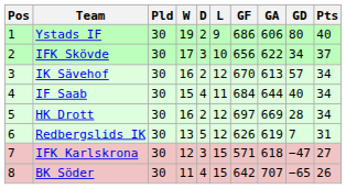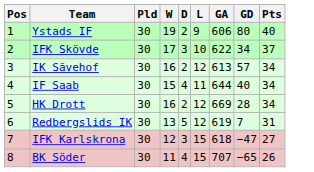- column: GF | 686 | 656 | 670 | 684 | 697 | 626 | 571 | 642
